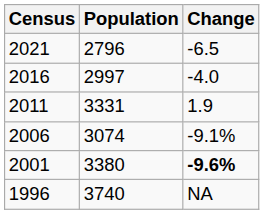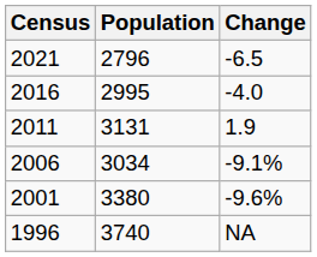2016 | Population: 2997 -> 2995
2011 | Population: 3331 -> 3131
2006 | Population: 3074 -> 3034
2001 | Change: bold -> normal
